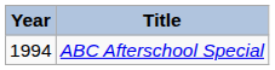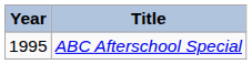ABC Afterschool Special | Year: 1994 -> 1995
